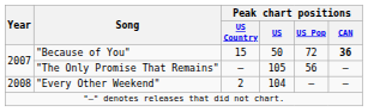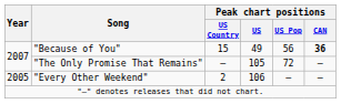"Because of You" | Peak chart positions / US: 50 -> 49
"Because of You" | Peak chart positions / US Pop: 72 -> 56
"The Only Promise That Remains" | Peak chart positions / US Pop: 56 -> 72
"Every Other Weekend" | Year: 2008 -> 2005
"Every Other Weekend" | Peak chart positions / US: 104 -> 106
